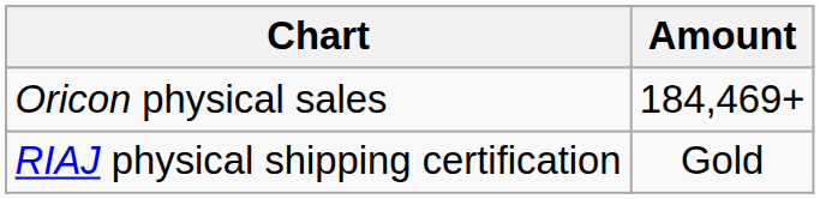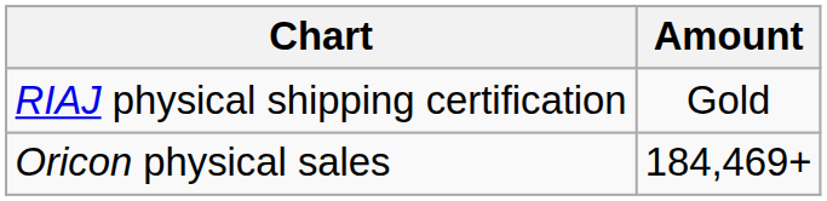rows swapped: Oricon physical sales <-> RIAJ physical shipping certification
